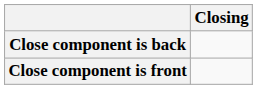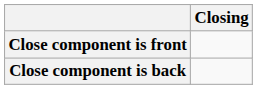rows swapped: Close component is front <-> Close component is back
